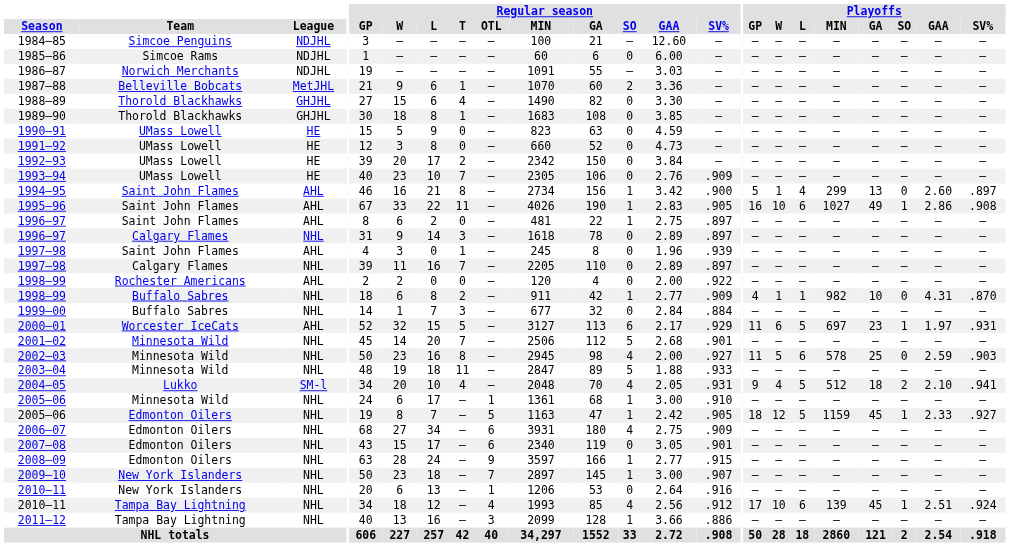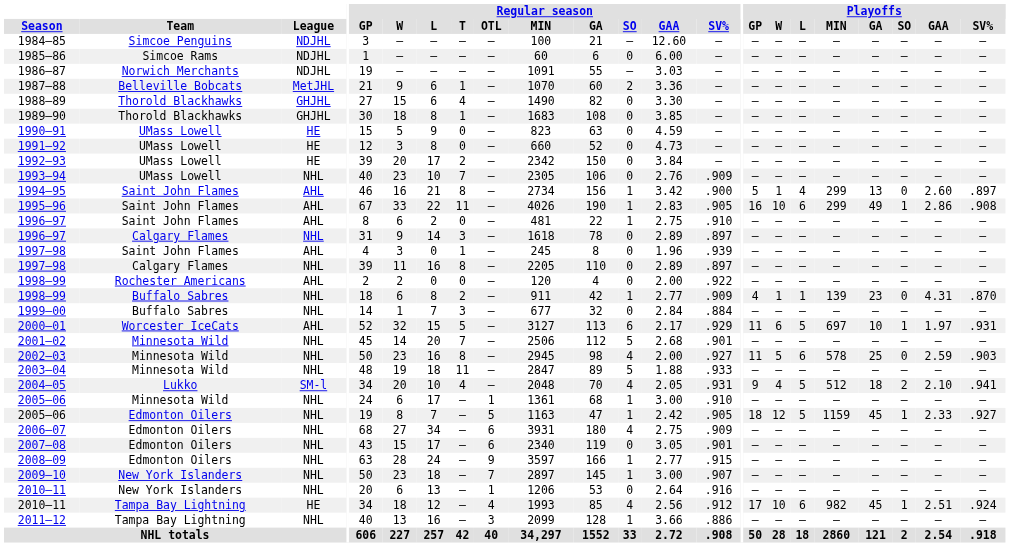1993–94 | League: HE -> NHL
1995–96 | Playoffs / MIN: 1027 -> 299
1996–97 / Saint John Flames | Regular season / SV%: .897 -> .910
1997–98 / Calgary Flames | Regular season / T: 7 -> 8
1998–99 / Buffalo Sabres | Playoffs / MIN: 982 -> 139
1998–99 / Buffalo Sabres | Playoffs / GA: 10 -> 23
2000–01 | Playoffs / GA: 23 -> 10
2010–11 / Tampa Bay Lightning | League: NHL -> HE
2010–11 / Tampa Bay Lightning | Playoffs / MIN: 139 -> 982
